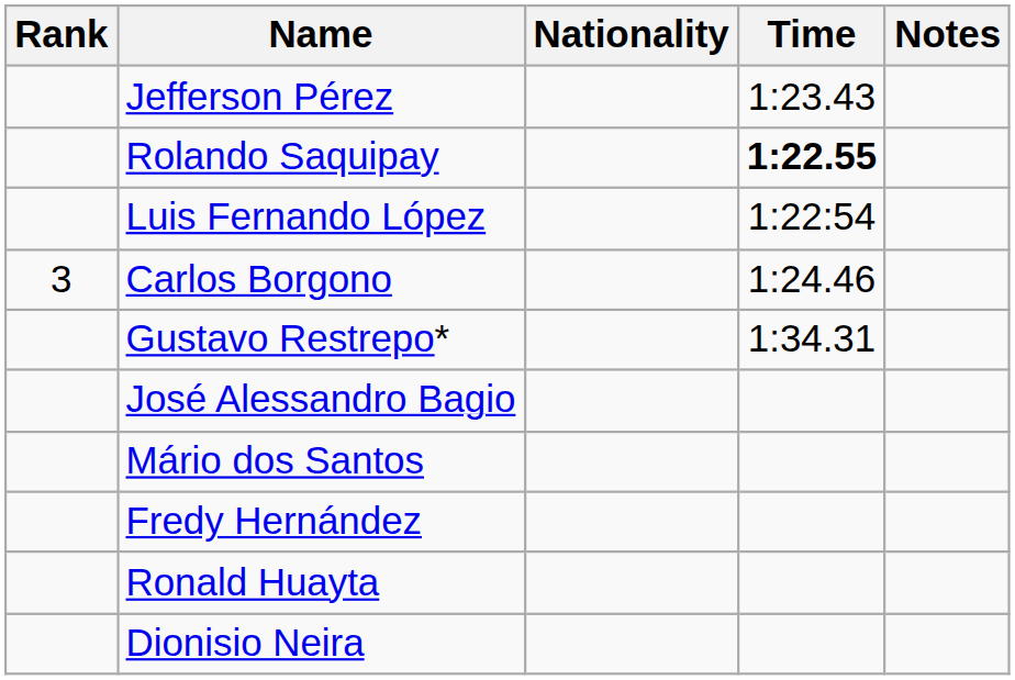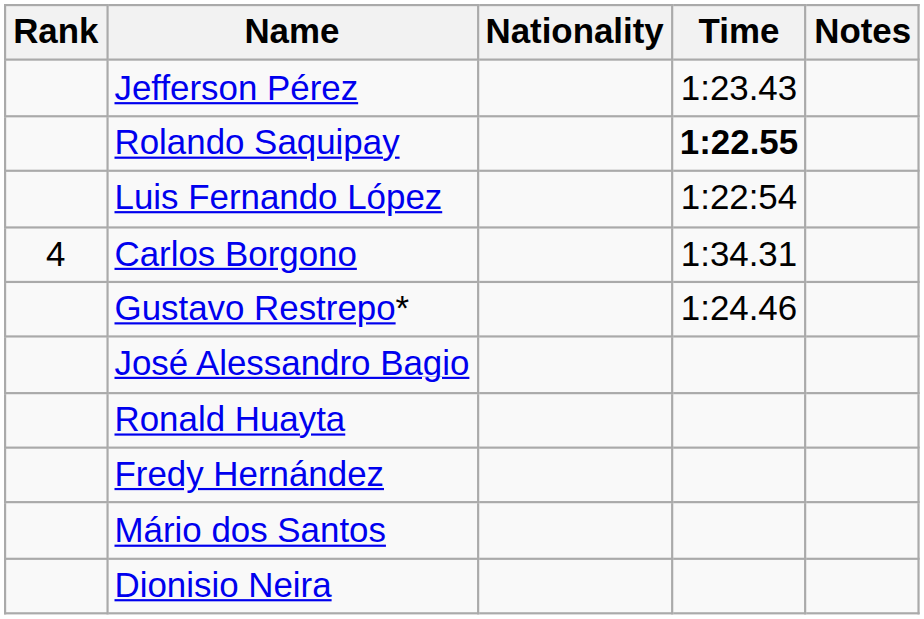Carlos Borgono | Rank: 3 -> 4
Carlos Borgono | Time: 1:24.46 -> 1:34.31
Gustavo Restrepo* | Time: 1:34.31 -> 1:24.46
rows swapped: Mário dos Santos <-> Ronald Huayta
